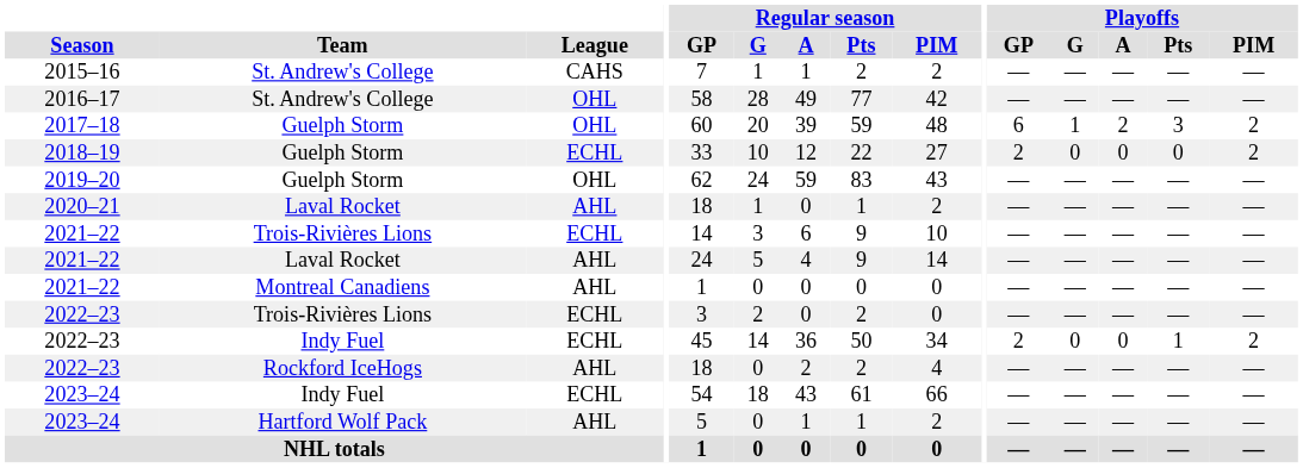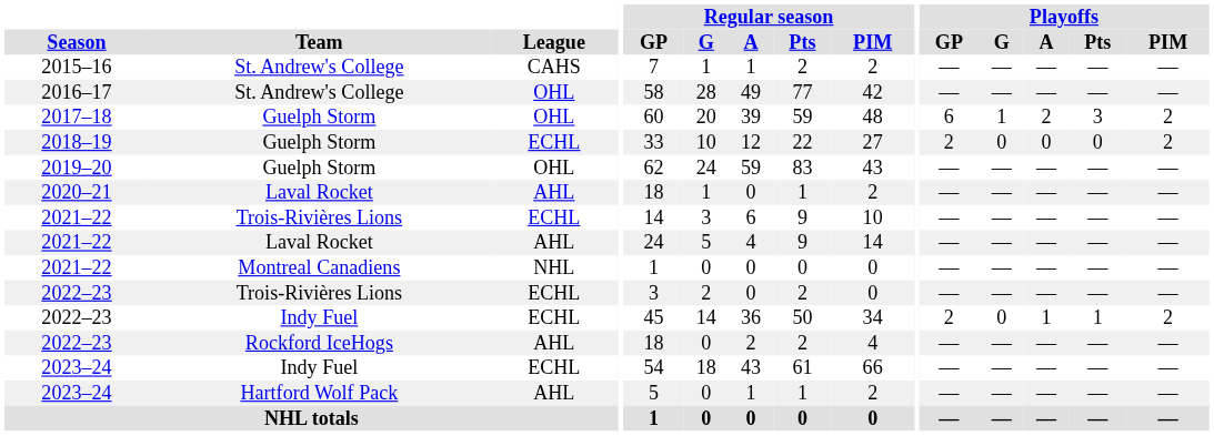2021–22 / Montreal Canadiens | League: AHL -> NHL
2022–23 / Indy Fuel | Playoffs / A: 0 -> 1
